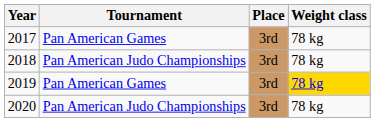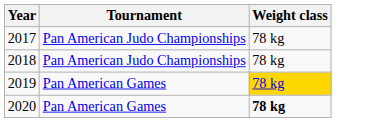- column: Place | 3rd | 3rd | 3rd | 3rd
2017 | Tournament: Pan American Games -> Pan American Judo Championships
2020 | Tournament: Pan American Judo Championships -> Pan American Games
2020 | Weight class: normal -> bold
